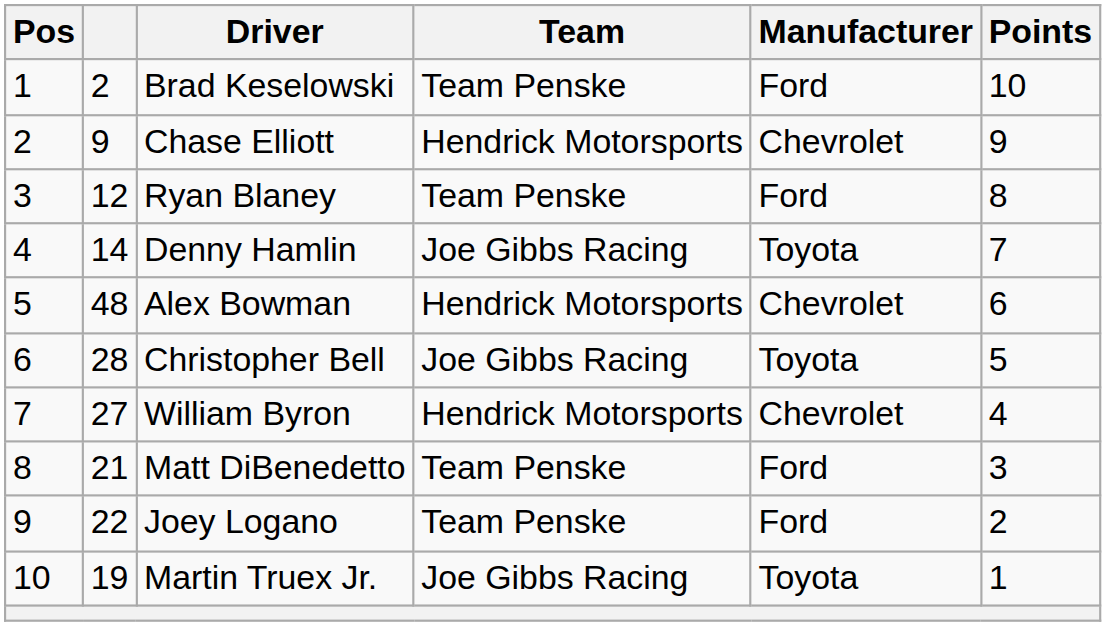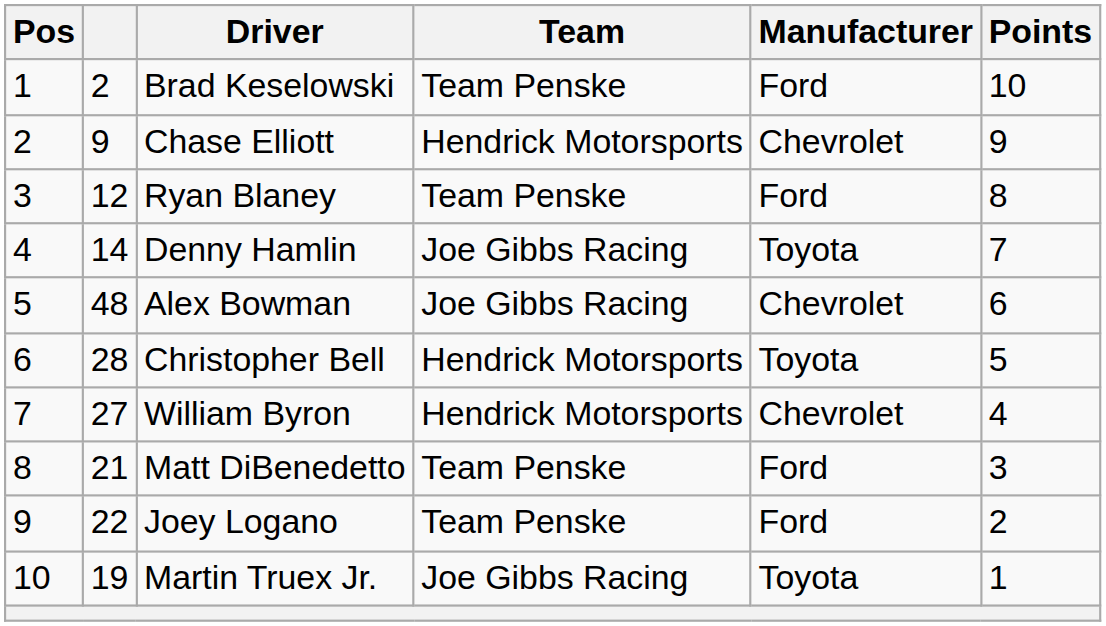Alex Bowman | Team: Hendrick Motorsports -> Joe Gibbs Racing
Christopher Bell | Team: Joe Gibbs Racing -> Hendrick Motorsports
